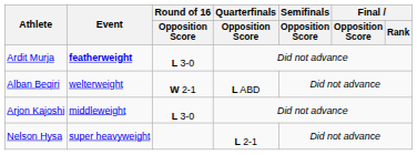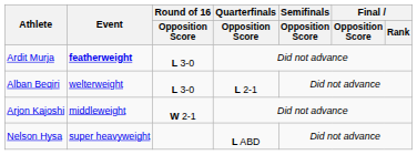Alban Beqiri | Round of 16 / Opposition Score: W 2-1 -> L 3-0
Alban Beqiri | Quarterfinals / Opposition Score: L ABD -> L 2-1
Arjon Kajoshi | Round of 16 / Opposition Score: L 3-0 -> W 2-1
Nelson Hysa | Quarterfinals / Opposition Score: L 2-1 -> L ABD
